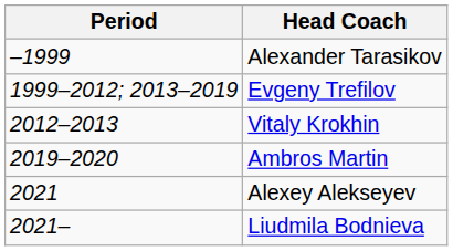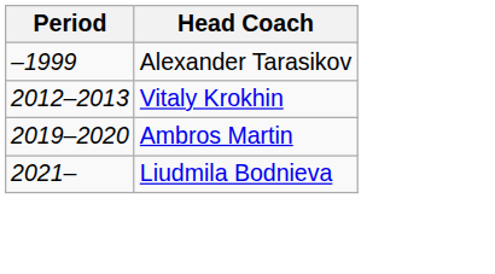- row: 1999–2012; 2013–2019 | Evgeny Trefilov
- row: 2021 | Alexey Alekseyev
